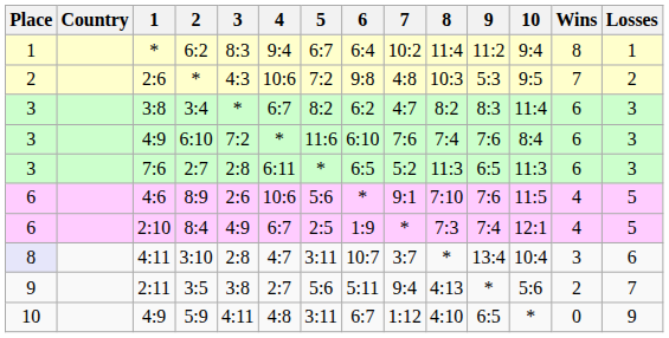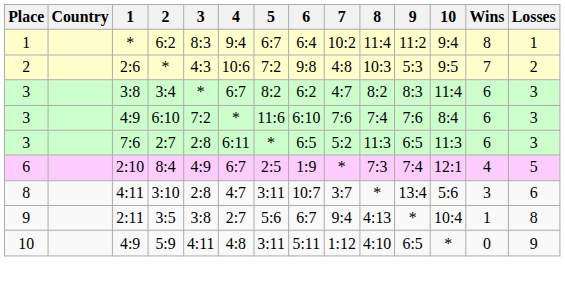- row: 6 | 4:6 | 8:9 | 2:6 | 10:6 | 5:6 | * | 9:1 | 7:10 | 7:6 | 11:5 | 4 | 5
3:10 | Place: lavender background -> no background
3:10 | 10: 10:4 -> 5:6
3:5 | 6: 5:11 -> 6:7
3:5 | 10: 5:6 -> 10:4
3:5 | Wins: 2 -> 1
3:5 | Losses: 7 -> 8
5:9 | 6: 6:7 -> 5:11
